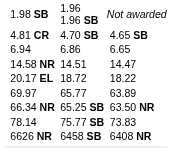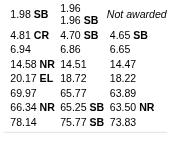- row: 6626 NR | 6458 SB | 6408 NR
